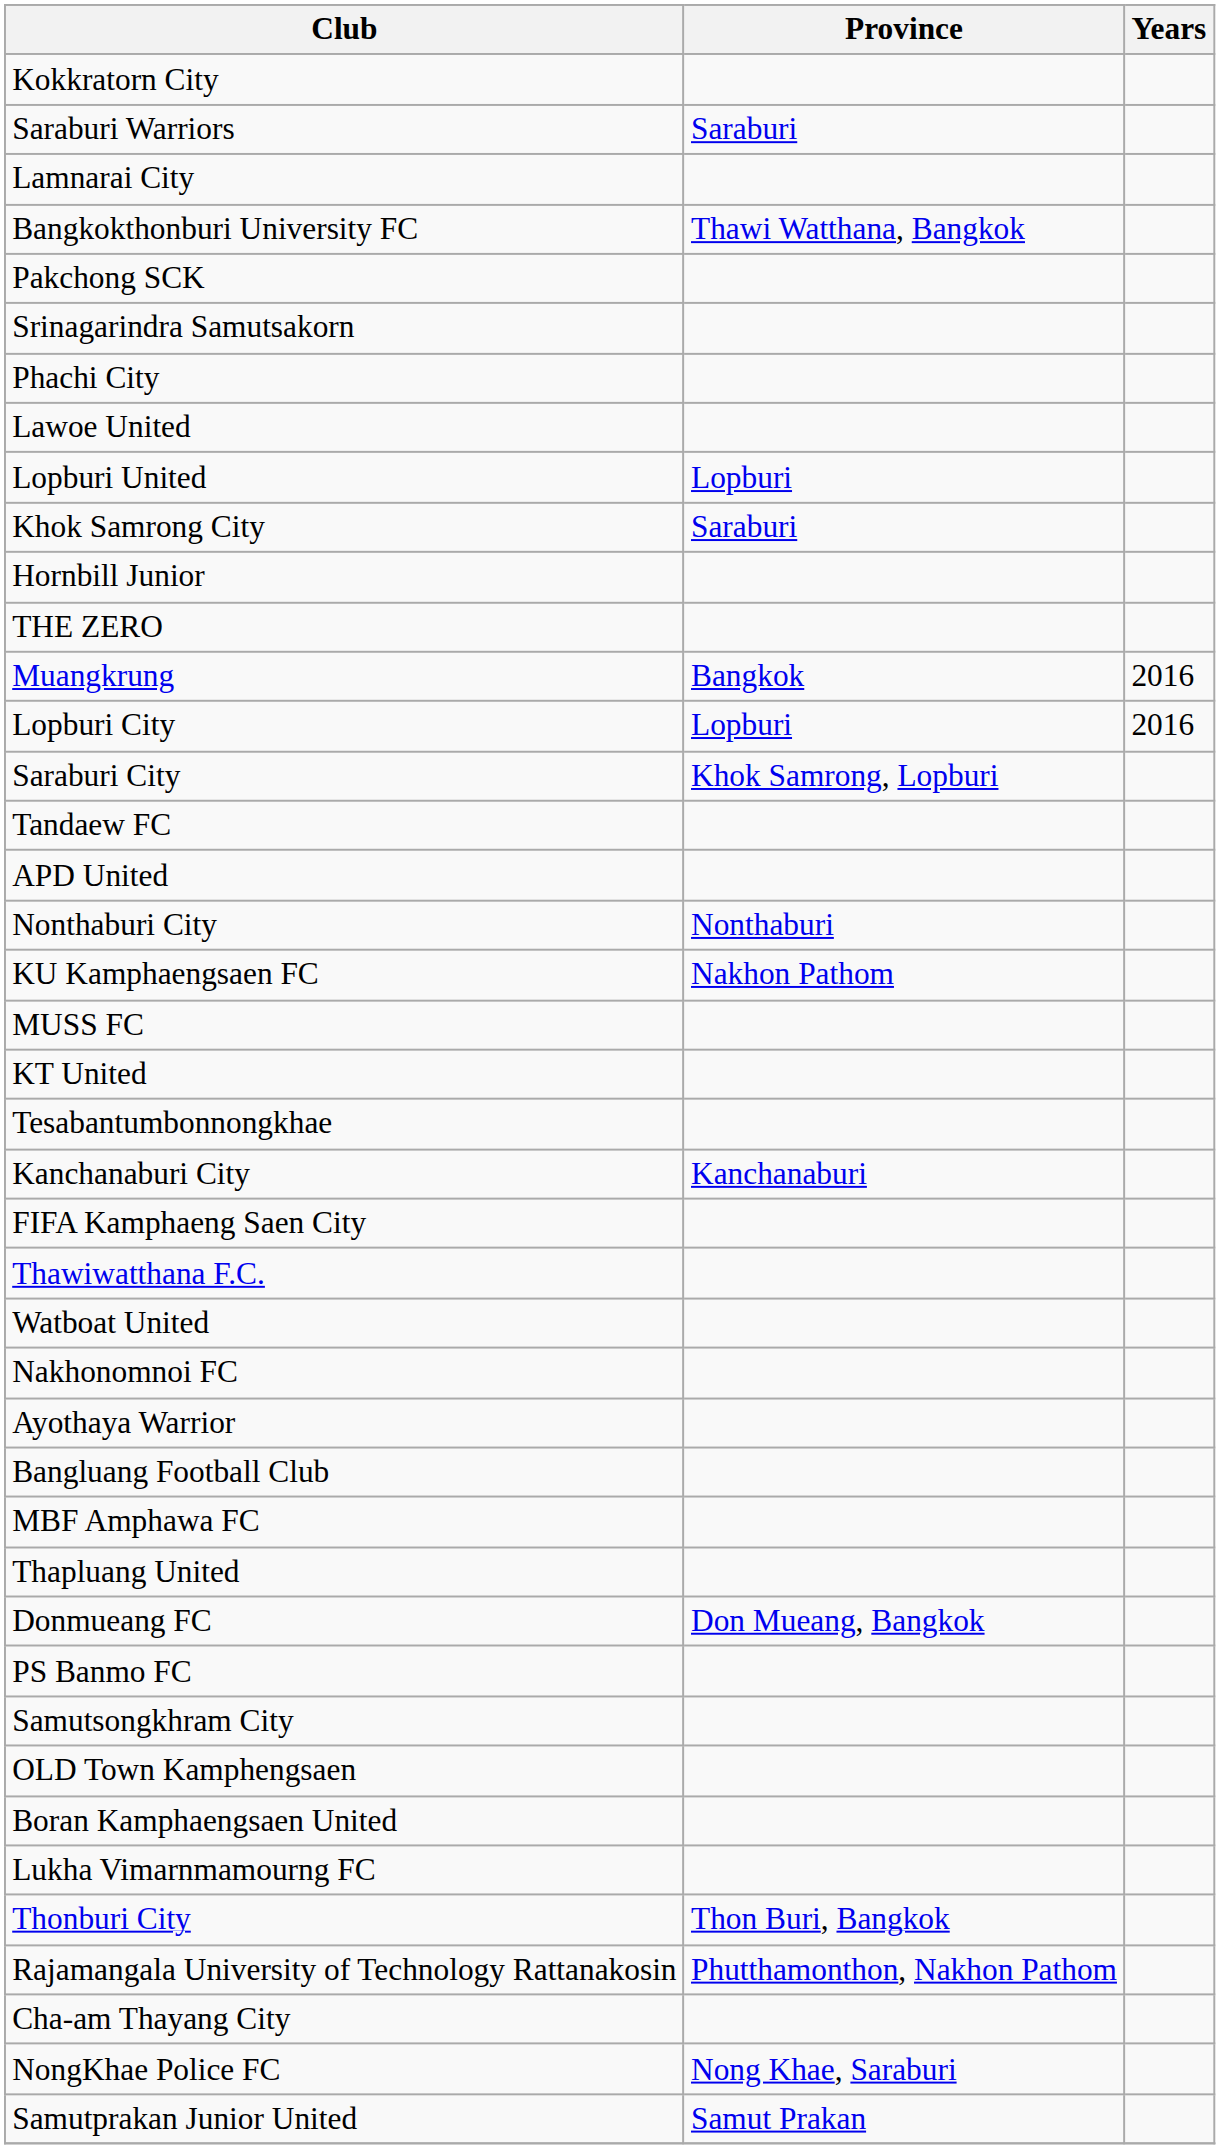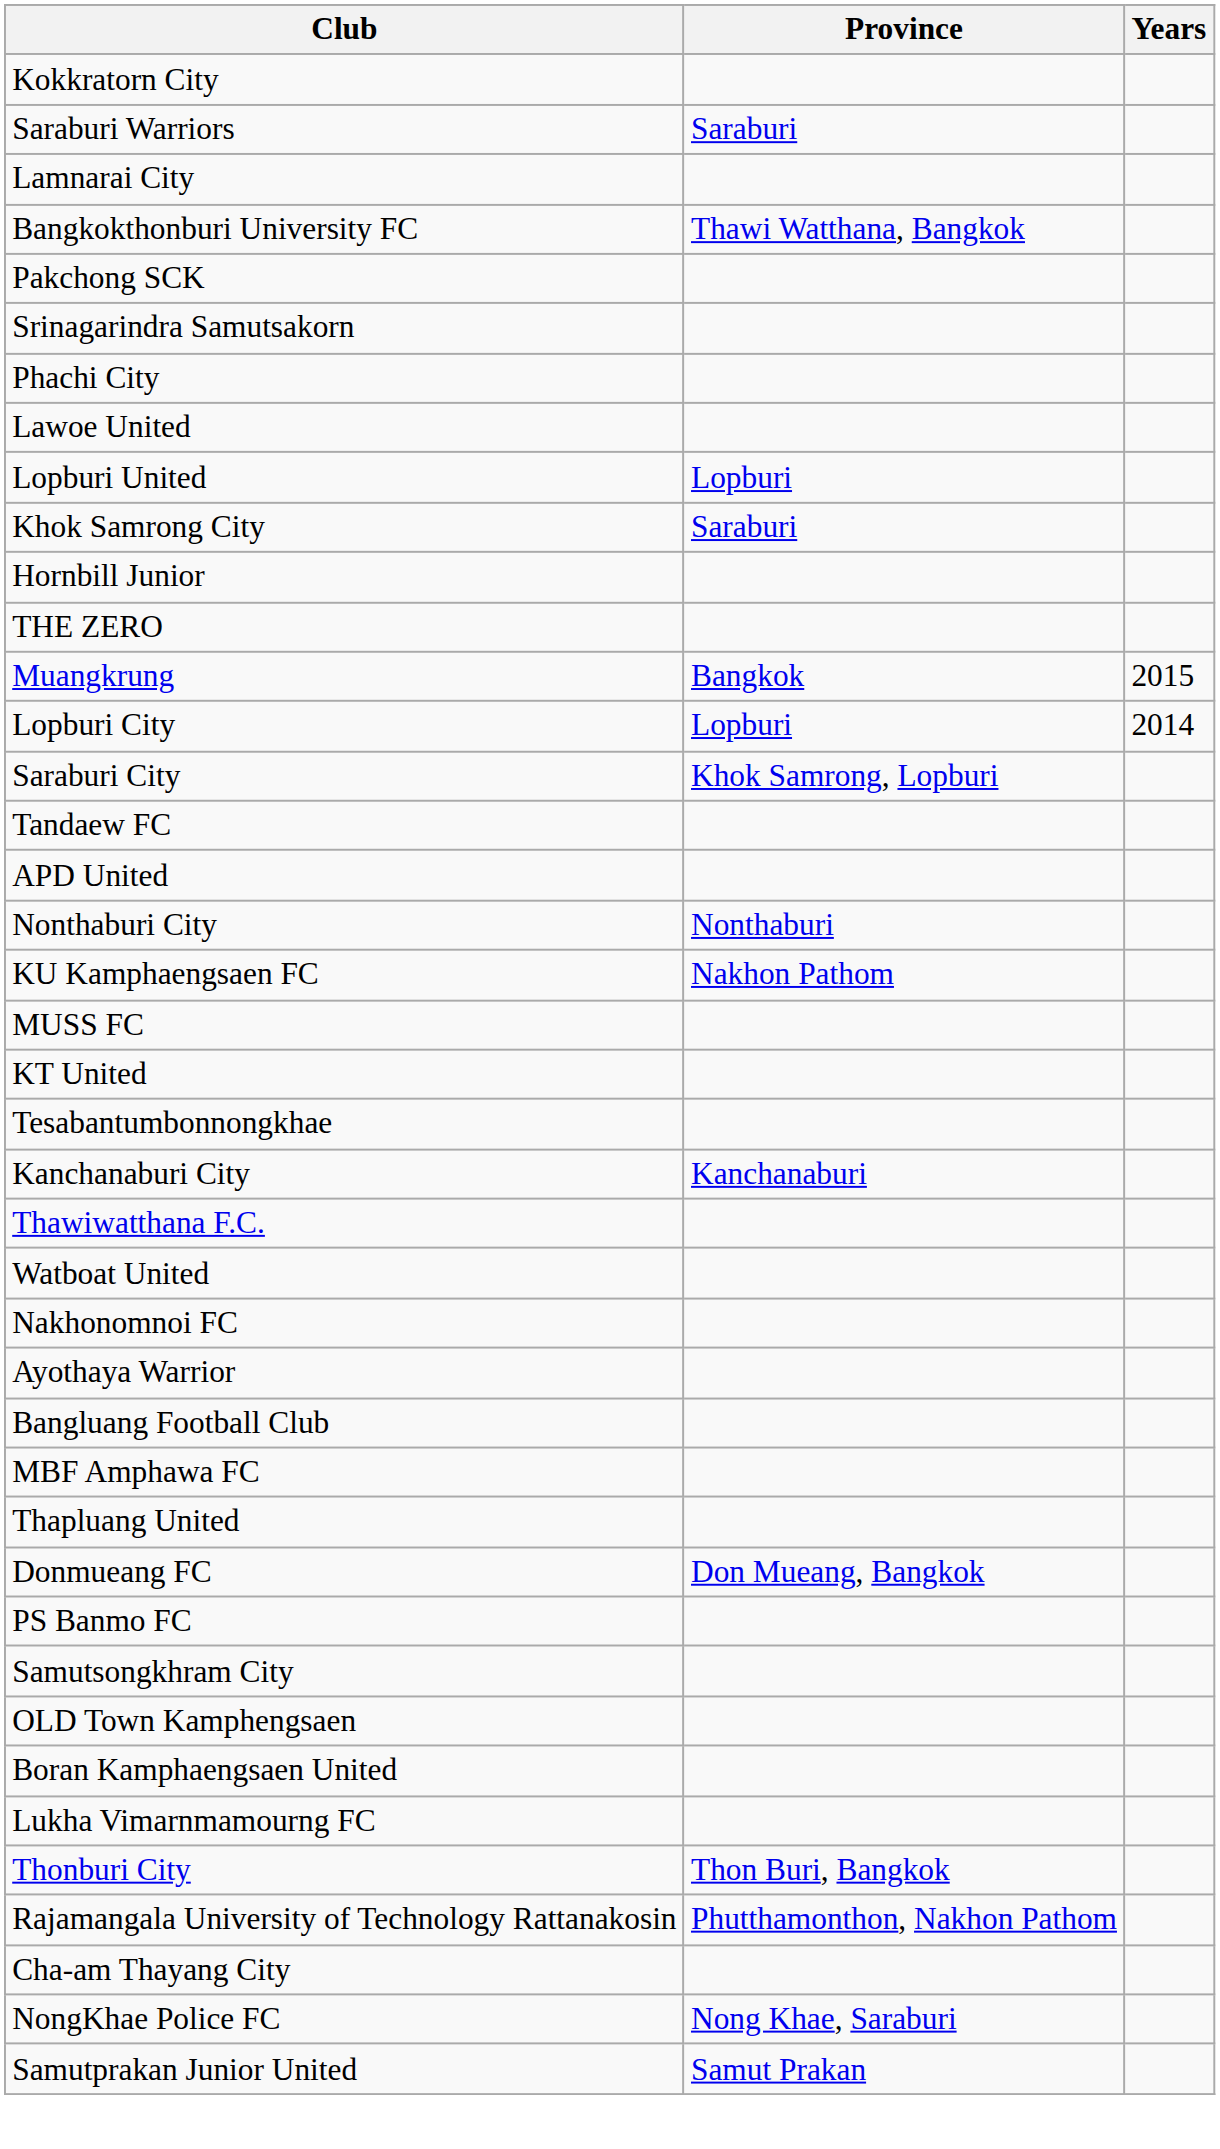Muangkrung | Years: 2016 -> 2015
Lopburi City | Years: 2016 -> 2014
- row: FIFA Kamphaeng Saen City
